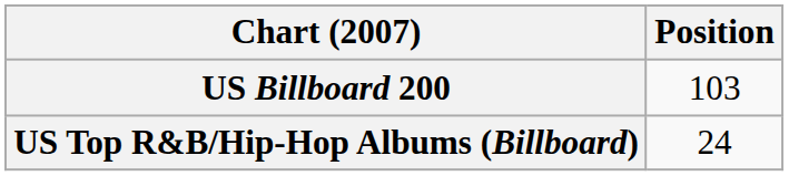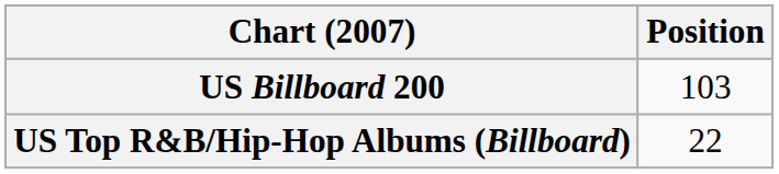US Top R&B/Hip-Hop Albums (Billboard) | Position: 24 -> 22
